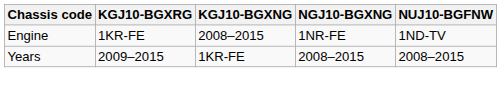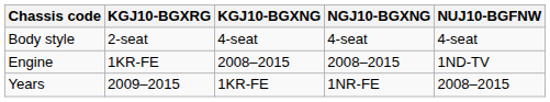+ row: Body style | 2-seat | 4-seat | 4-seat | 4-seat
Engine | NGJ10-BGXNG: 1NR-FE -> 2008–2015
Years | NGJ10-BGXNG: 2008–2015 -> 1NR-FE
